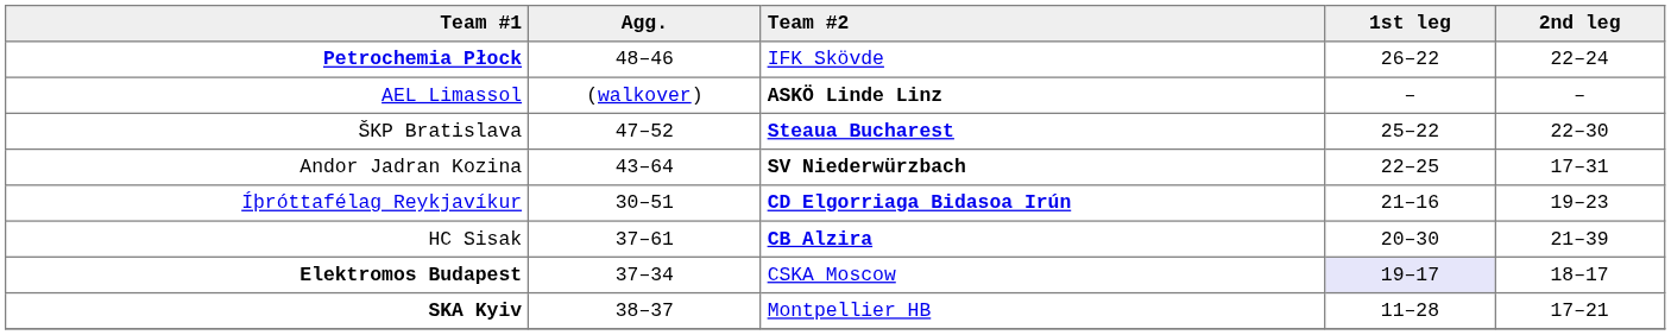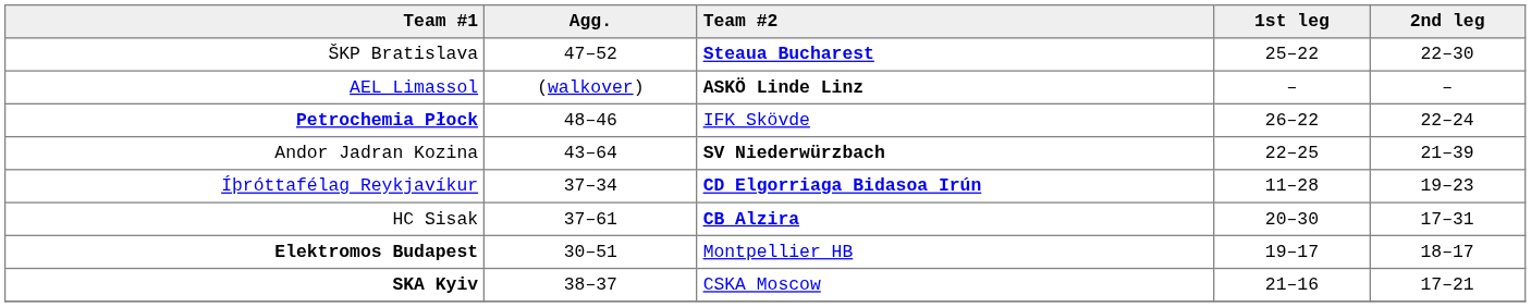rows swapped: ŠKP Bratislava <-> Petrochemia Płock
Andor Jadran Kozina | 2nd leg: 17–31 -> 21–39
Íþróttafélag Reykjavíkur | Agg.: 30–51 -> 37–34
Íþróttafélag Reykjavíkur | 1st leg: 21–16 -> 11–28
HC Sisak | 2nd leg: 21–39 -> 17–31
Elektromos Budapest | Agg.: 37–34 -> 30–51
Elektromos Budapest | Team #2: CSKA Moscow -> Montpellier HB
Elektromos Budapest | 1st leg: lavender background -> no background
SKA Kyiv | Team #2: Montpellier HB -> CSKA Moscow
SKA Kyiv | 1st leg: 11–28 -> 21–16
